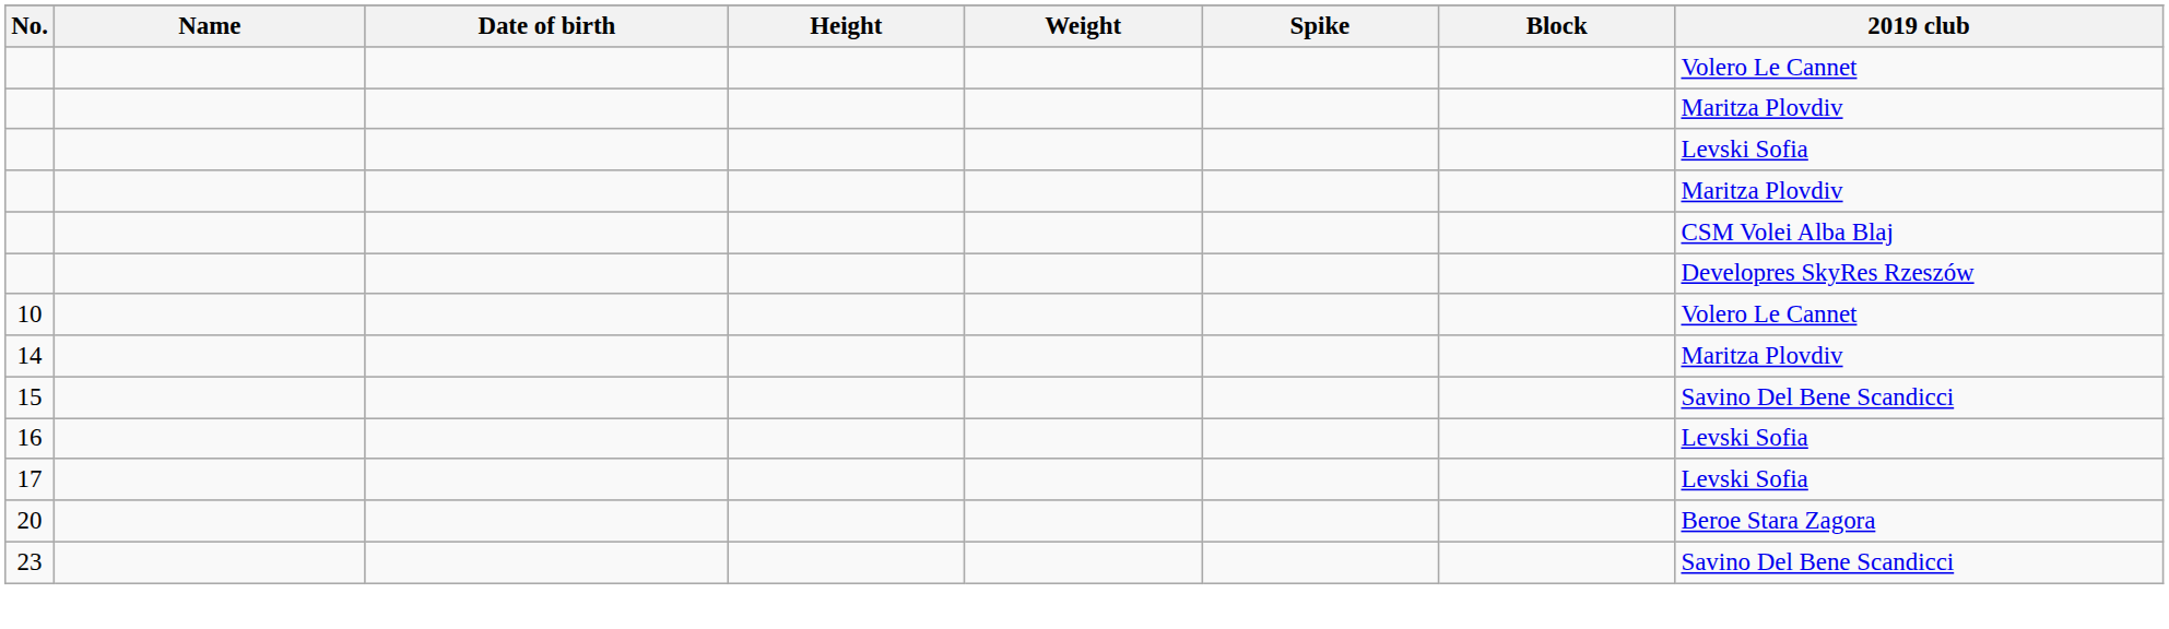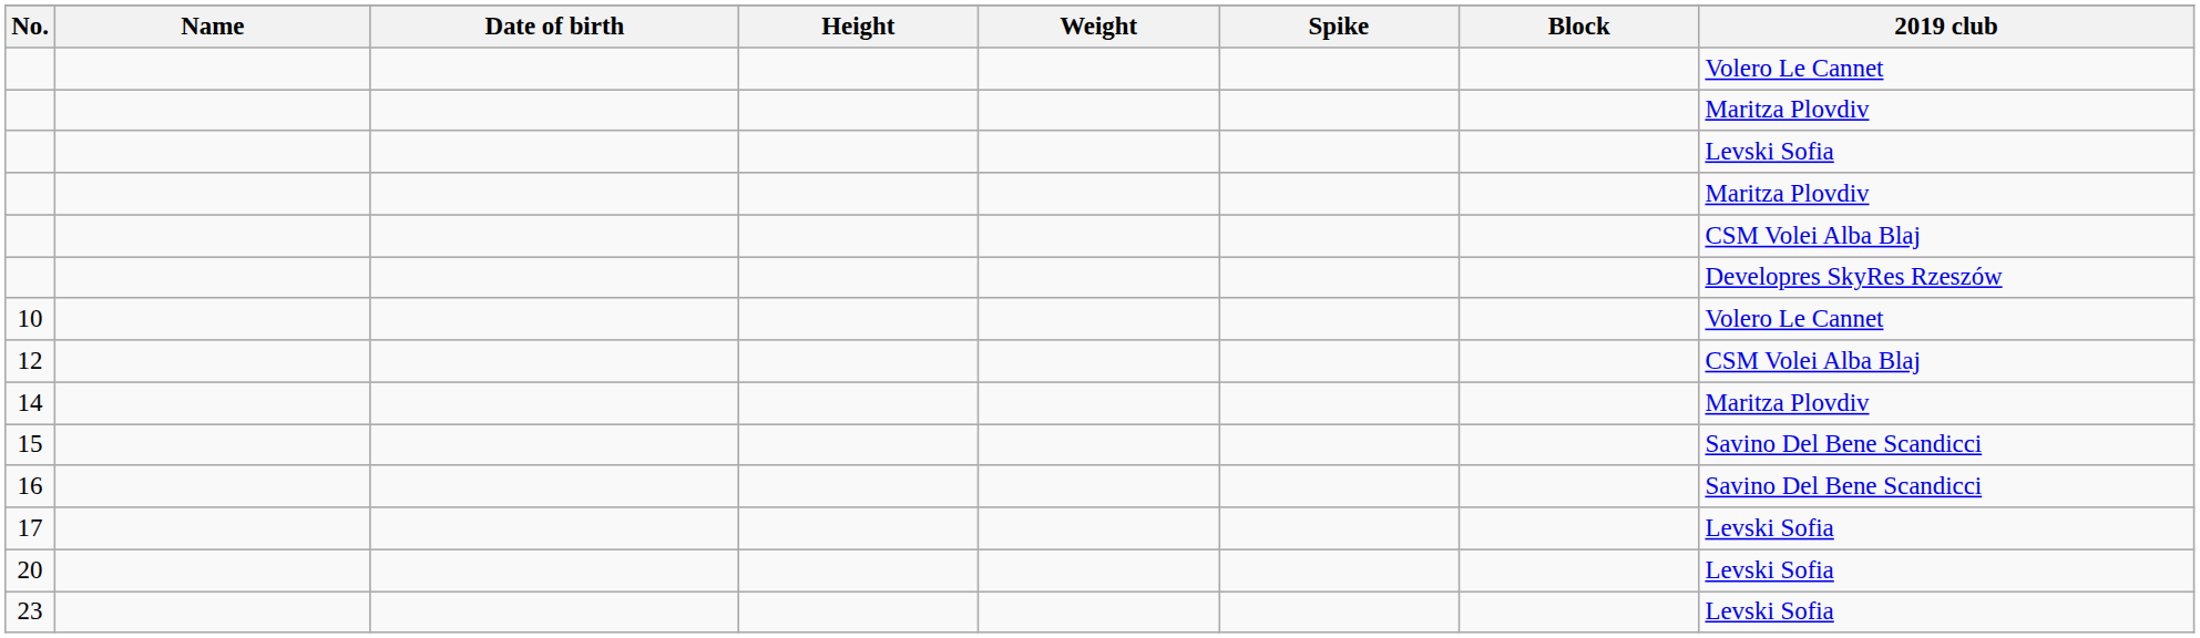+ row: 12 | CSM Volei Alba Blaj
16 | 2019 club: Levski Sofia -> Savino Del Bene Scandicci
20 | 2019 club: Beroe Stara Zagora -> Levski Sofia
23 | 2019 club: Savino Del Bene Scandicci -> Levski Sofia
